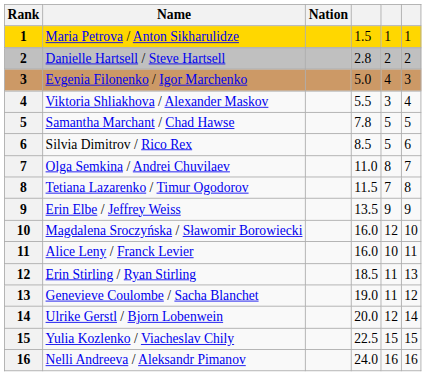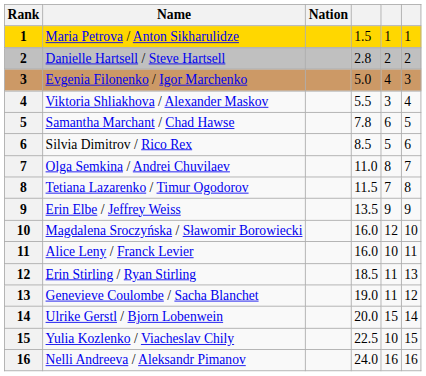Samantha Marchant / Chad Hawse | column 5: 5 -> 6
Ulrike Gerstl / Bjorn Lobenwein | column 5: 12 -> 15
Yulia Kozlenko / Viacheslav Chily | column 5: 15 -> 10
